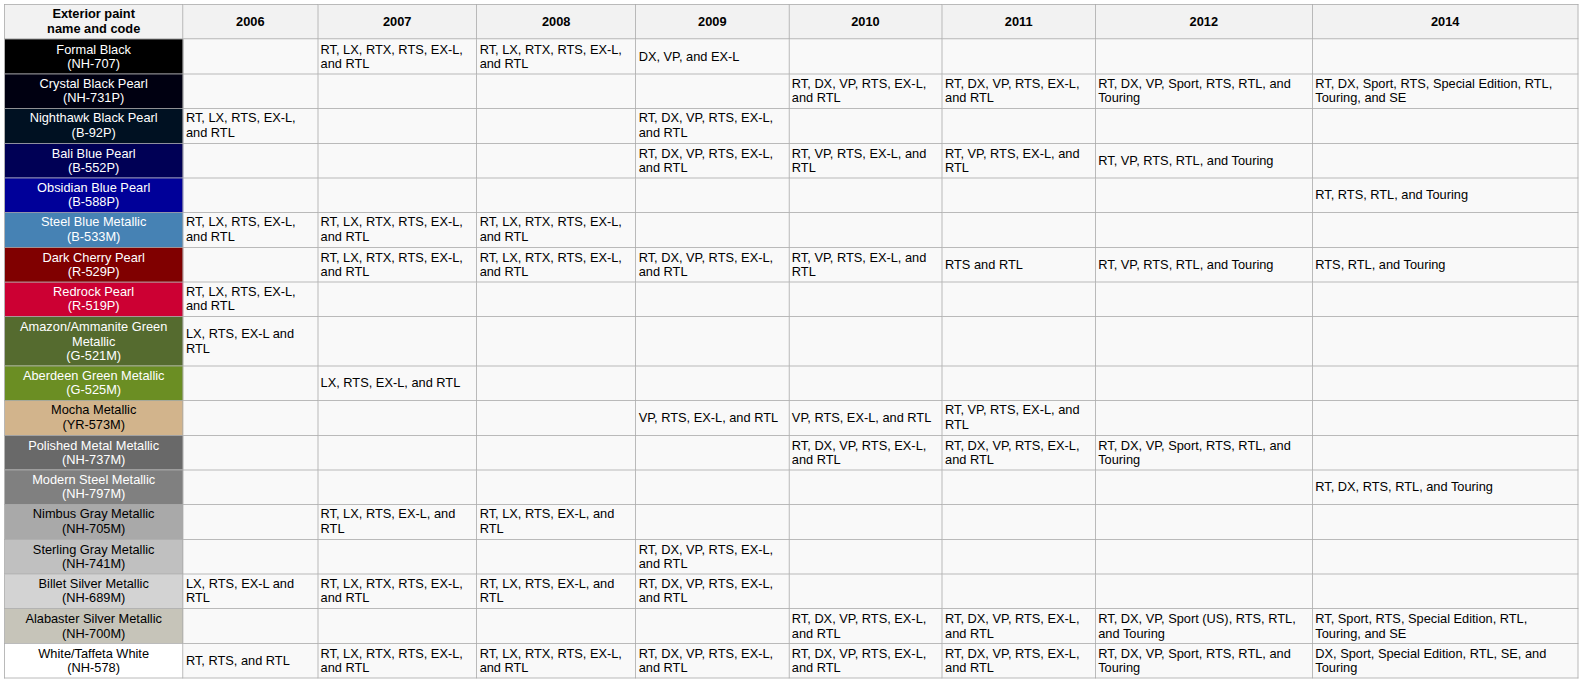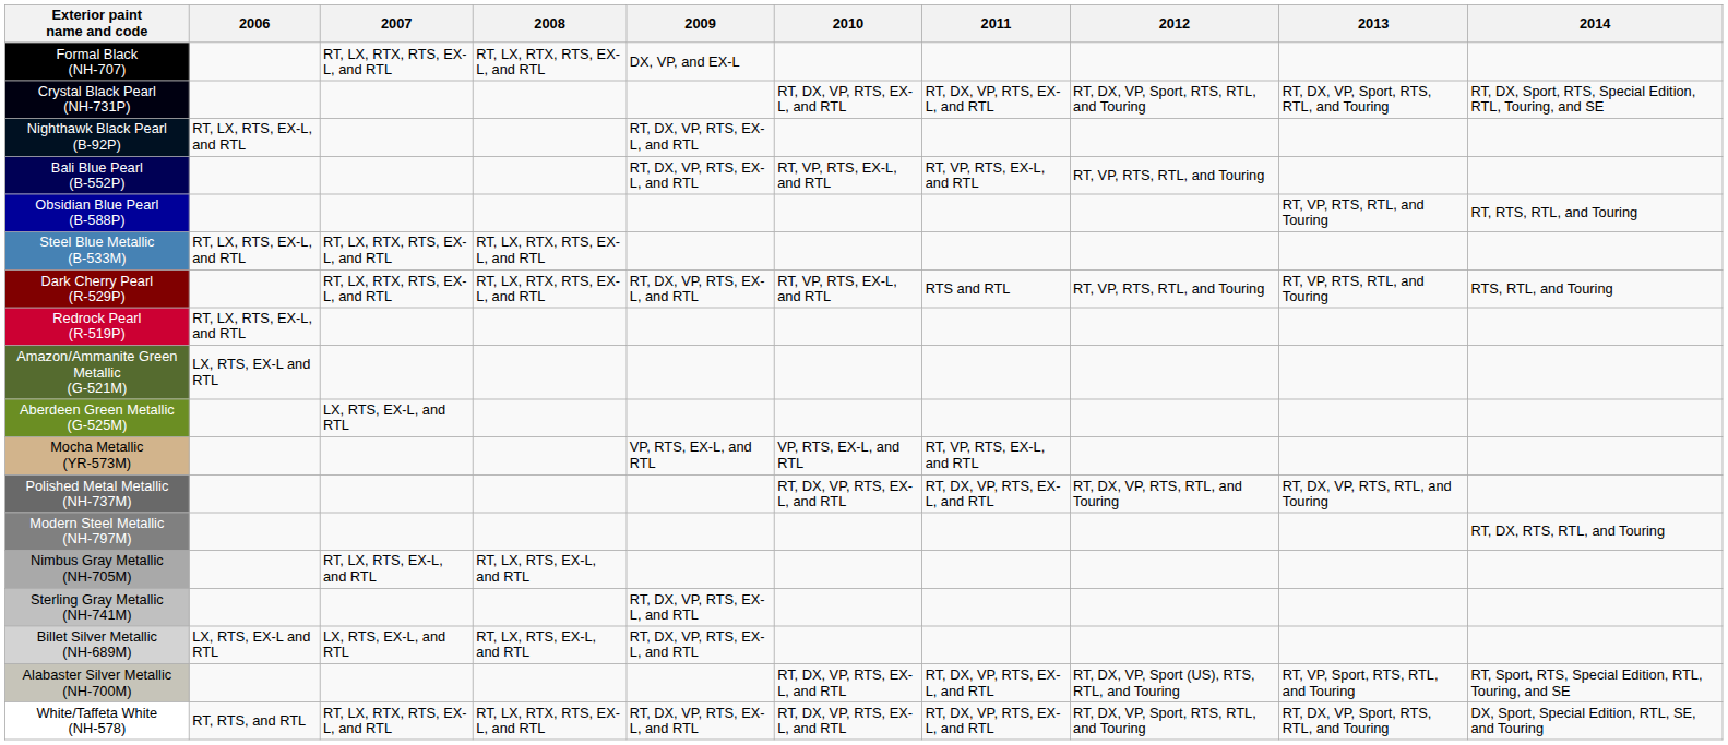+ column: 2013 | RT, DX, VP, Sport, RTS, RTL, and Touring | RT, VP, RTS, RTL, and Touring | RT, VP, RTS, RTL, and Touring | RT, DX, VP, RTS, RTL, and Touring | RT, VP, Sport, RTS, RTL, and Touring | RT, DX, VP, Sport, RTS, RTL, and Touring
Polished Metal Metallic (NH-737M) | 2012: RT, DX, VP, Sport, RTS, RTL, and Touring -> RT, DX, VP, RTS, RTL, and Touring
Billet Silver Metallic (NH-689M) | 2007: RT, LX, RTX, RTS, EX-L, and RTL -> LX, RTS, EX-L, and RTL
